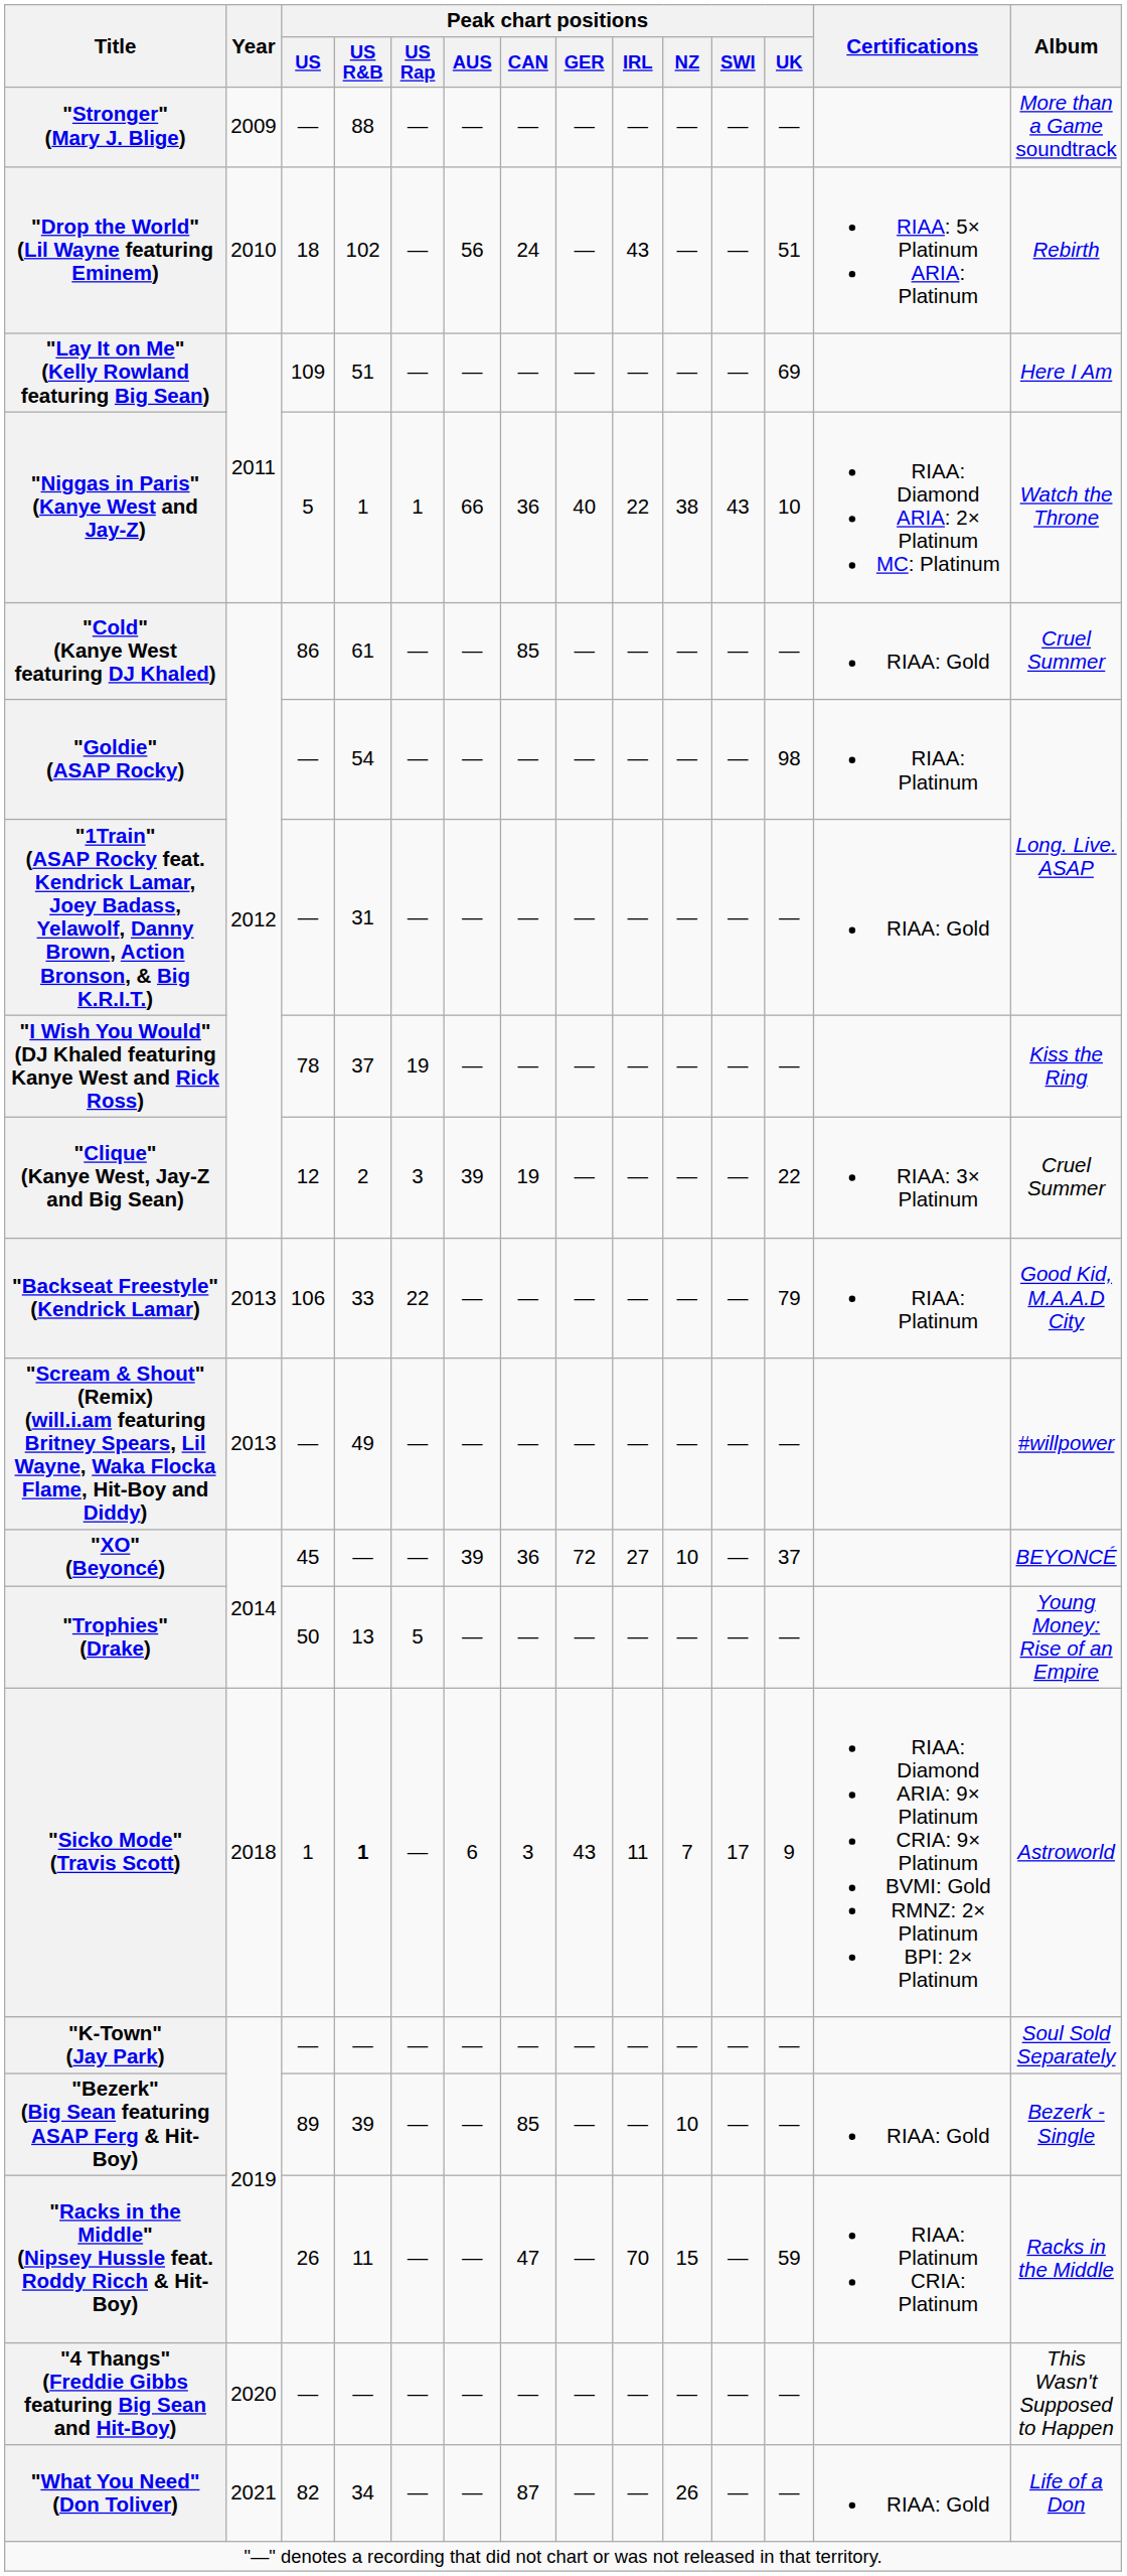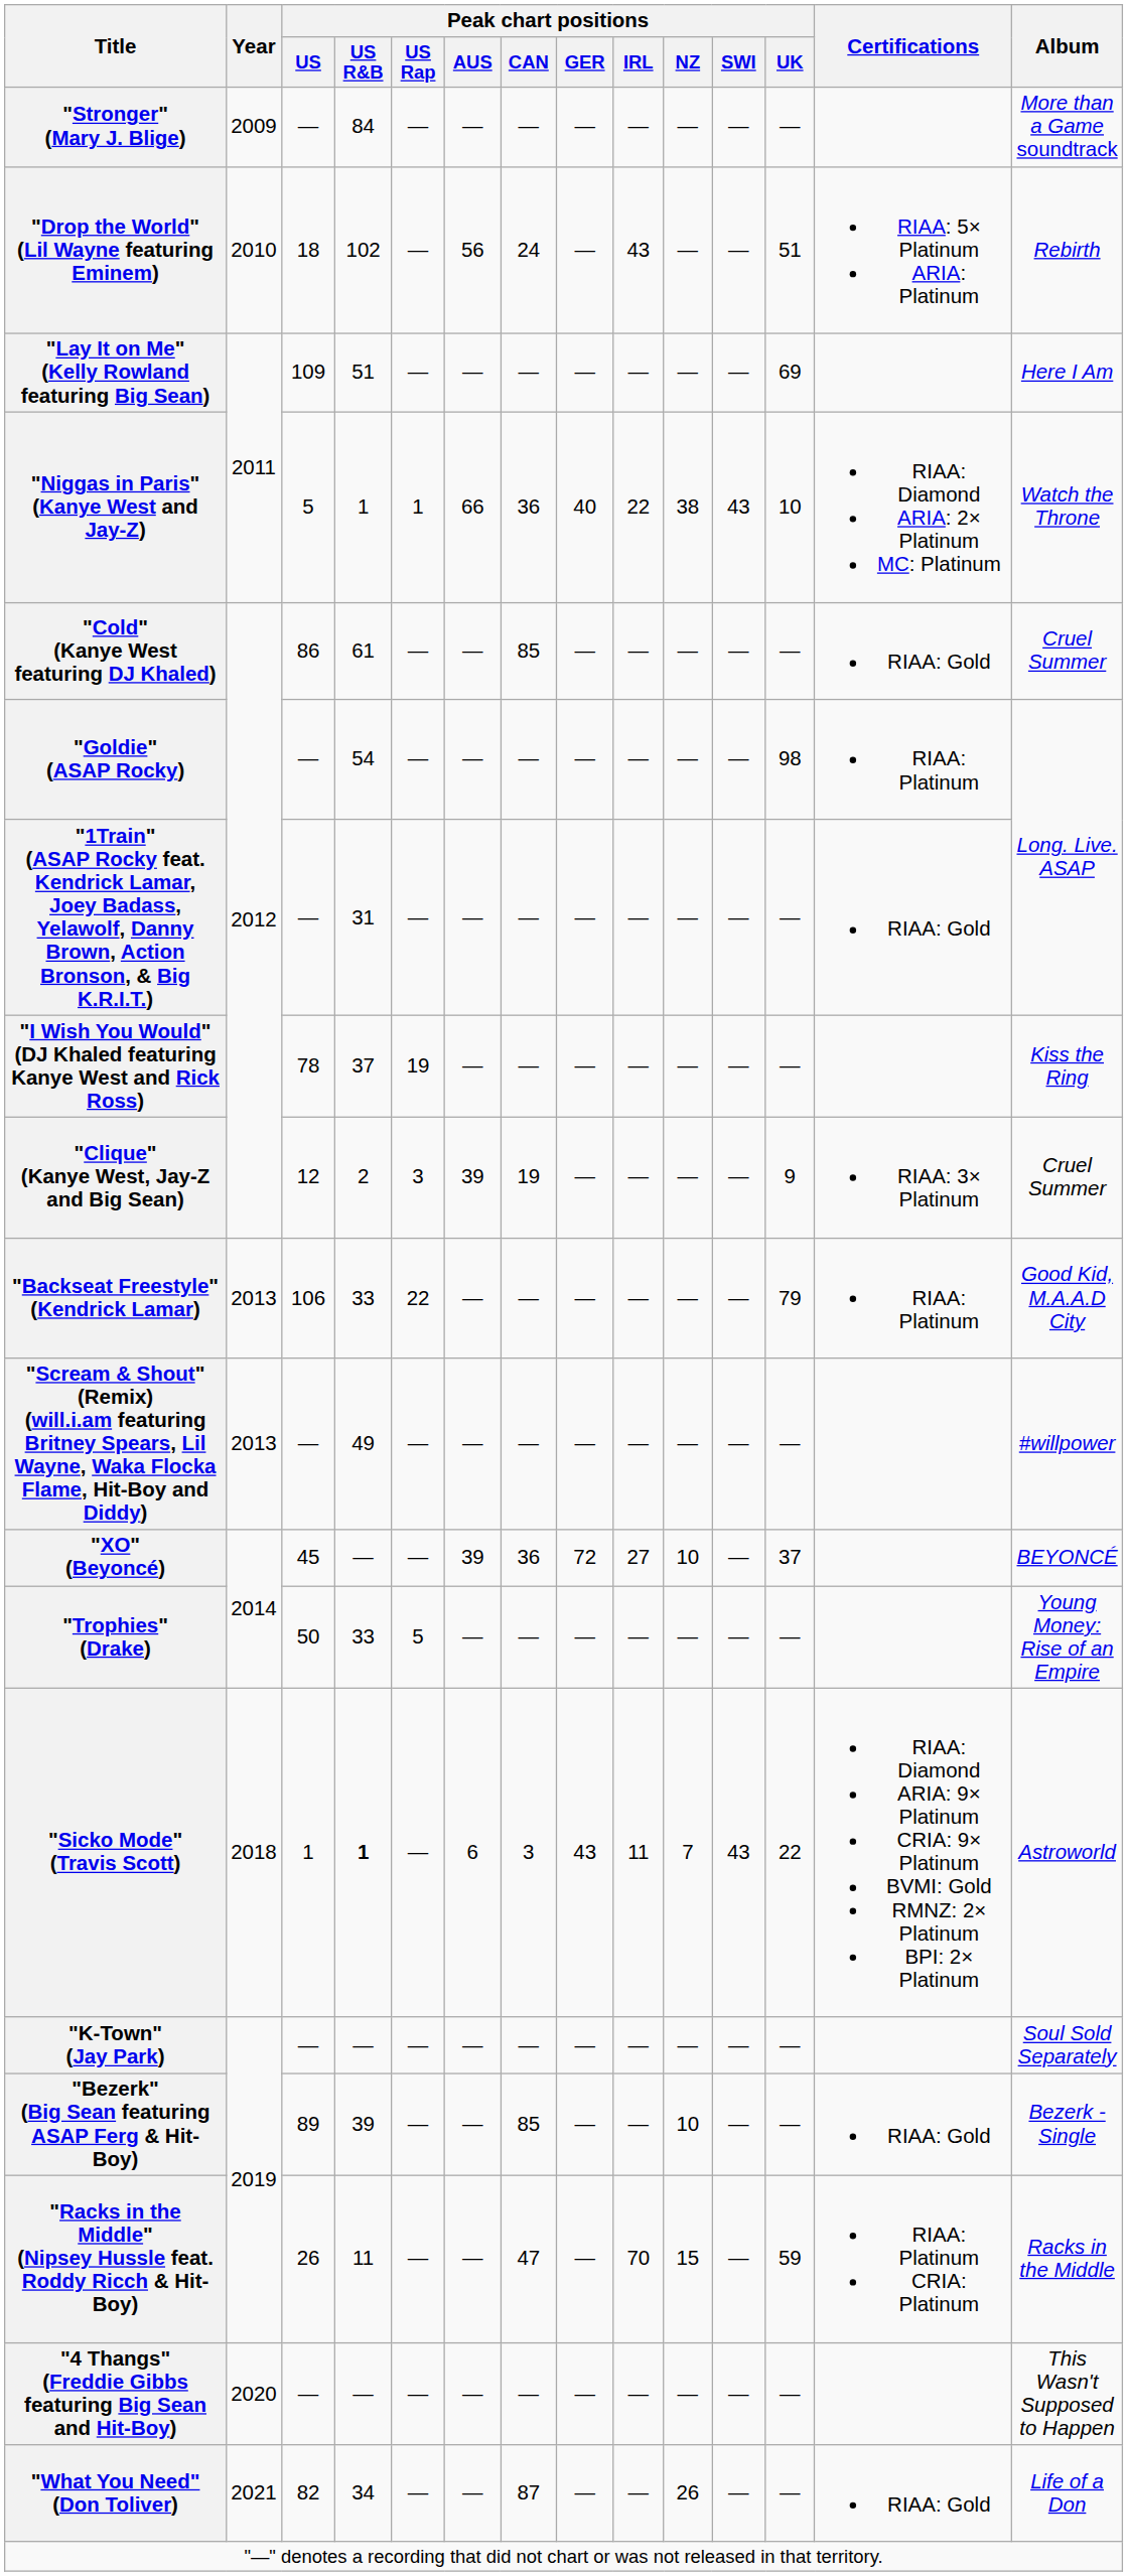"Stronger" (Mary J. Blige) | Peak chart positions / US R&B: 88 -> 84
"Clique" (Kanye West, Jay-Z and Big Sean) | Peak chart positions / UK: 22 -> 9
"Trophies" (Drake) | Peak chart positions / US R&B: 13 -> 33
"Sicko Mode" (Travis Scott) | Peak chart positions / SWI: 17 -> 43
"Sicko Mode" (Travis Scott) | Peak chart positions / UK: 9 -> 22
